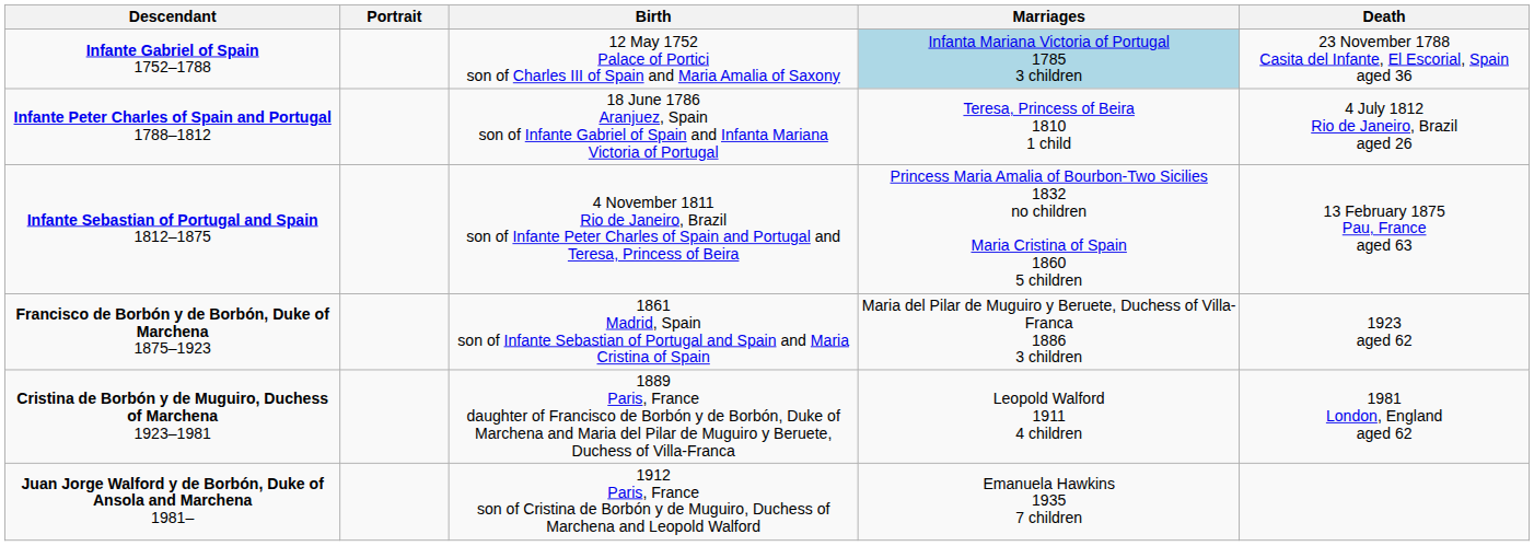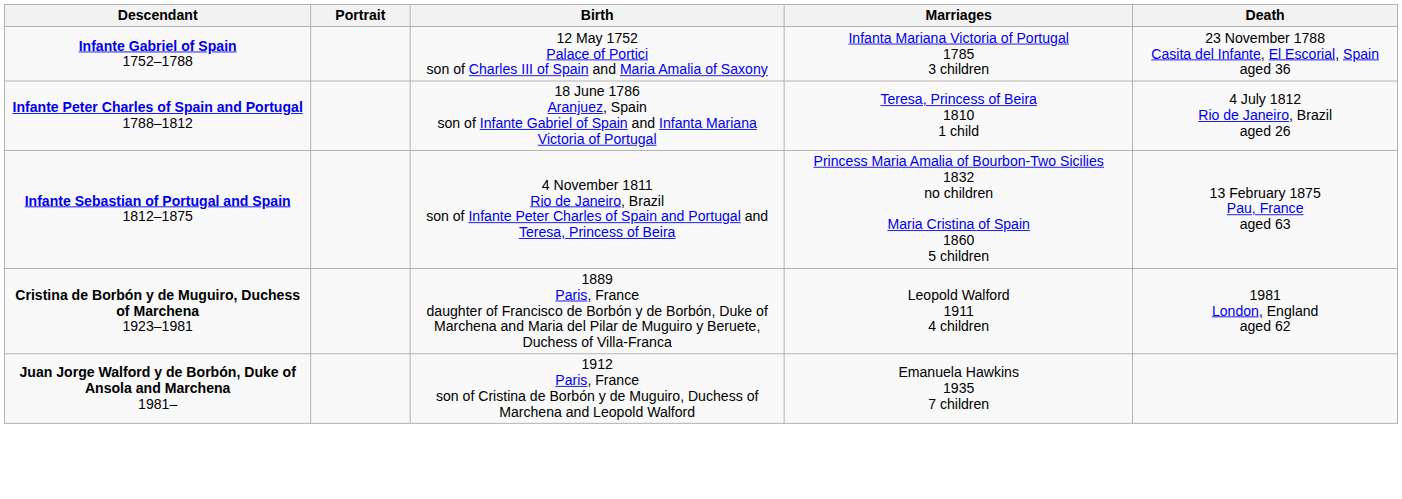Infante Gabriel of Spain 1752–1788 | Marriages: lightblue background -> no background
- row: Francisco de Borbón y de Borbón, Duke of Marchena 1875–1923 | 1861 Madrid, Spain son of Infante Sebastian of Portugal and Spain and Maria Cristina of Spain | Maria del Pilar de Muguiro y Beruete, Duchess of Villa-Franca 1886 3 children | 1923 aged 62
